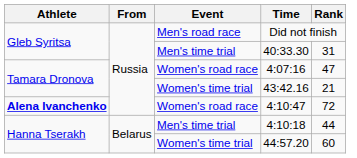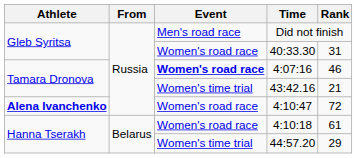40:33.30 | Event: Men's time trial -> Women's road race
4:07:16 | Event: normal -> bold
4:07:16 | Rank: 47 -> 46
4:10:18 | Event: Men's time trial -> Women's road race
4:10:18 | Rank: 44 -> 61
44:57.20 | Rank: 60 -> 29
